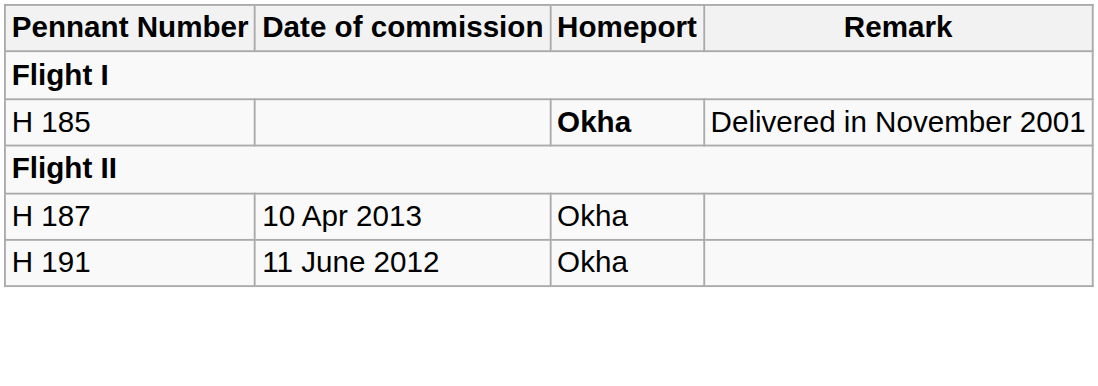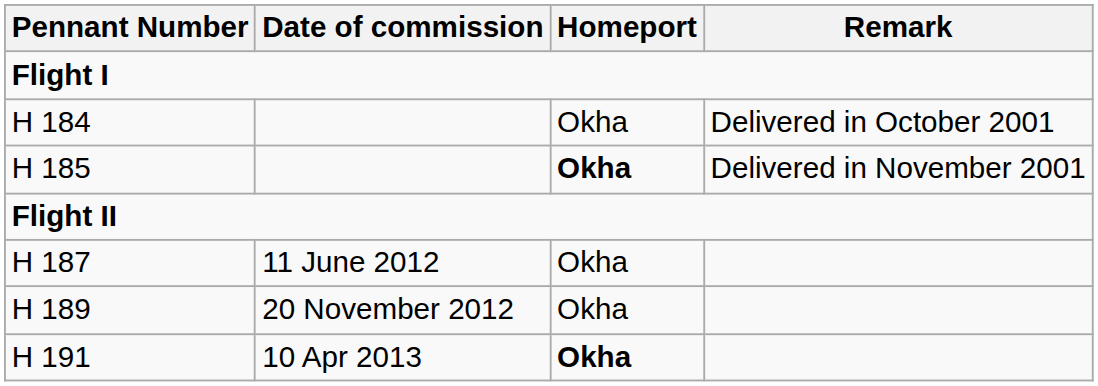+ row: H 184 | Okha | Delivered in October 2001
H 187 | Date of commission: 10 Apr 2013 -> 11 June 2012
+ row: H 189 | 20 November 2012 | Okha
H 191 | Date of commission: 11 June 2012 -> 10 Apr 2013
H 191 | Homeport: normal -> bold
